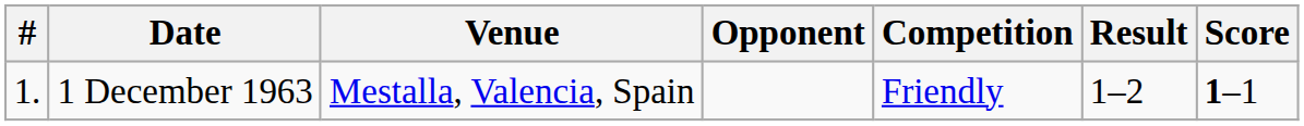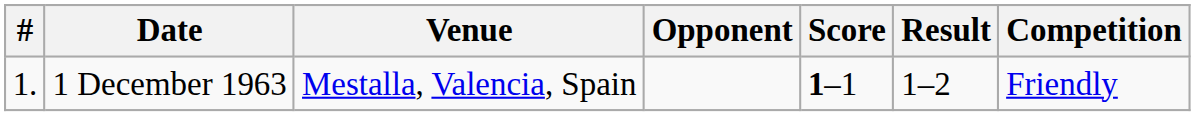columns swapped: Score <-> Competition
